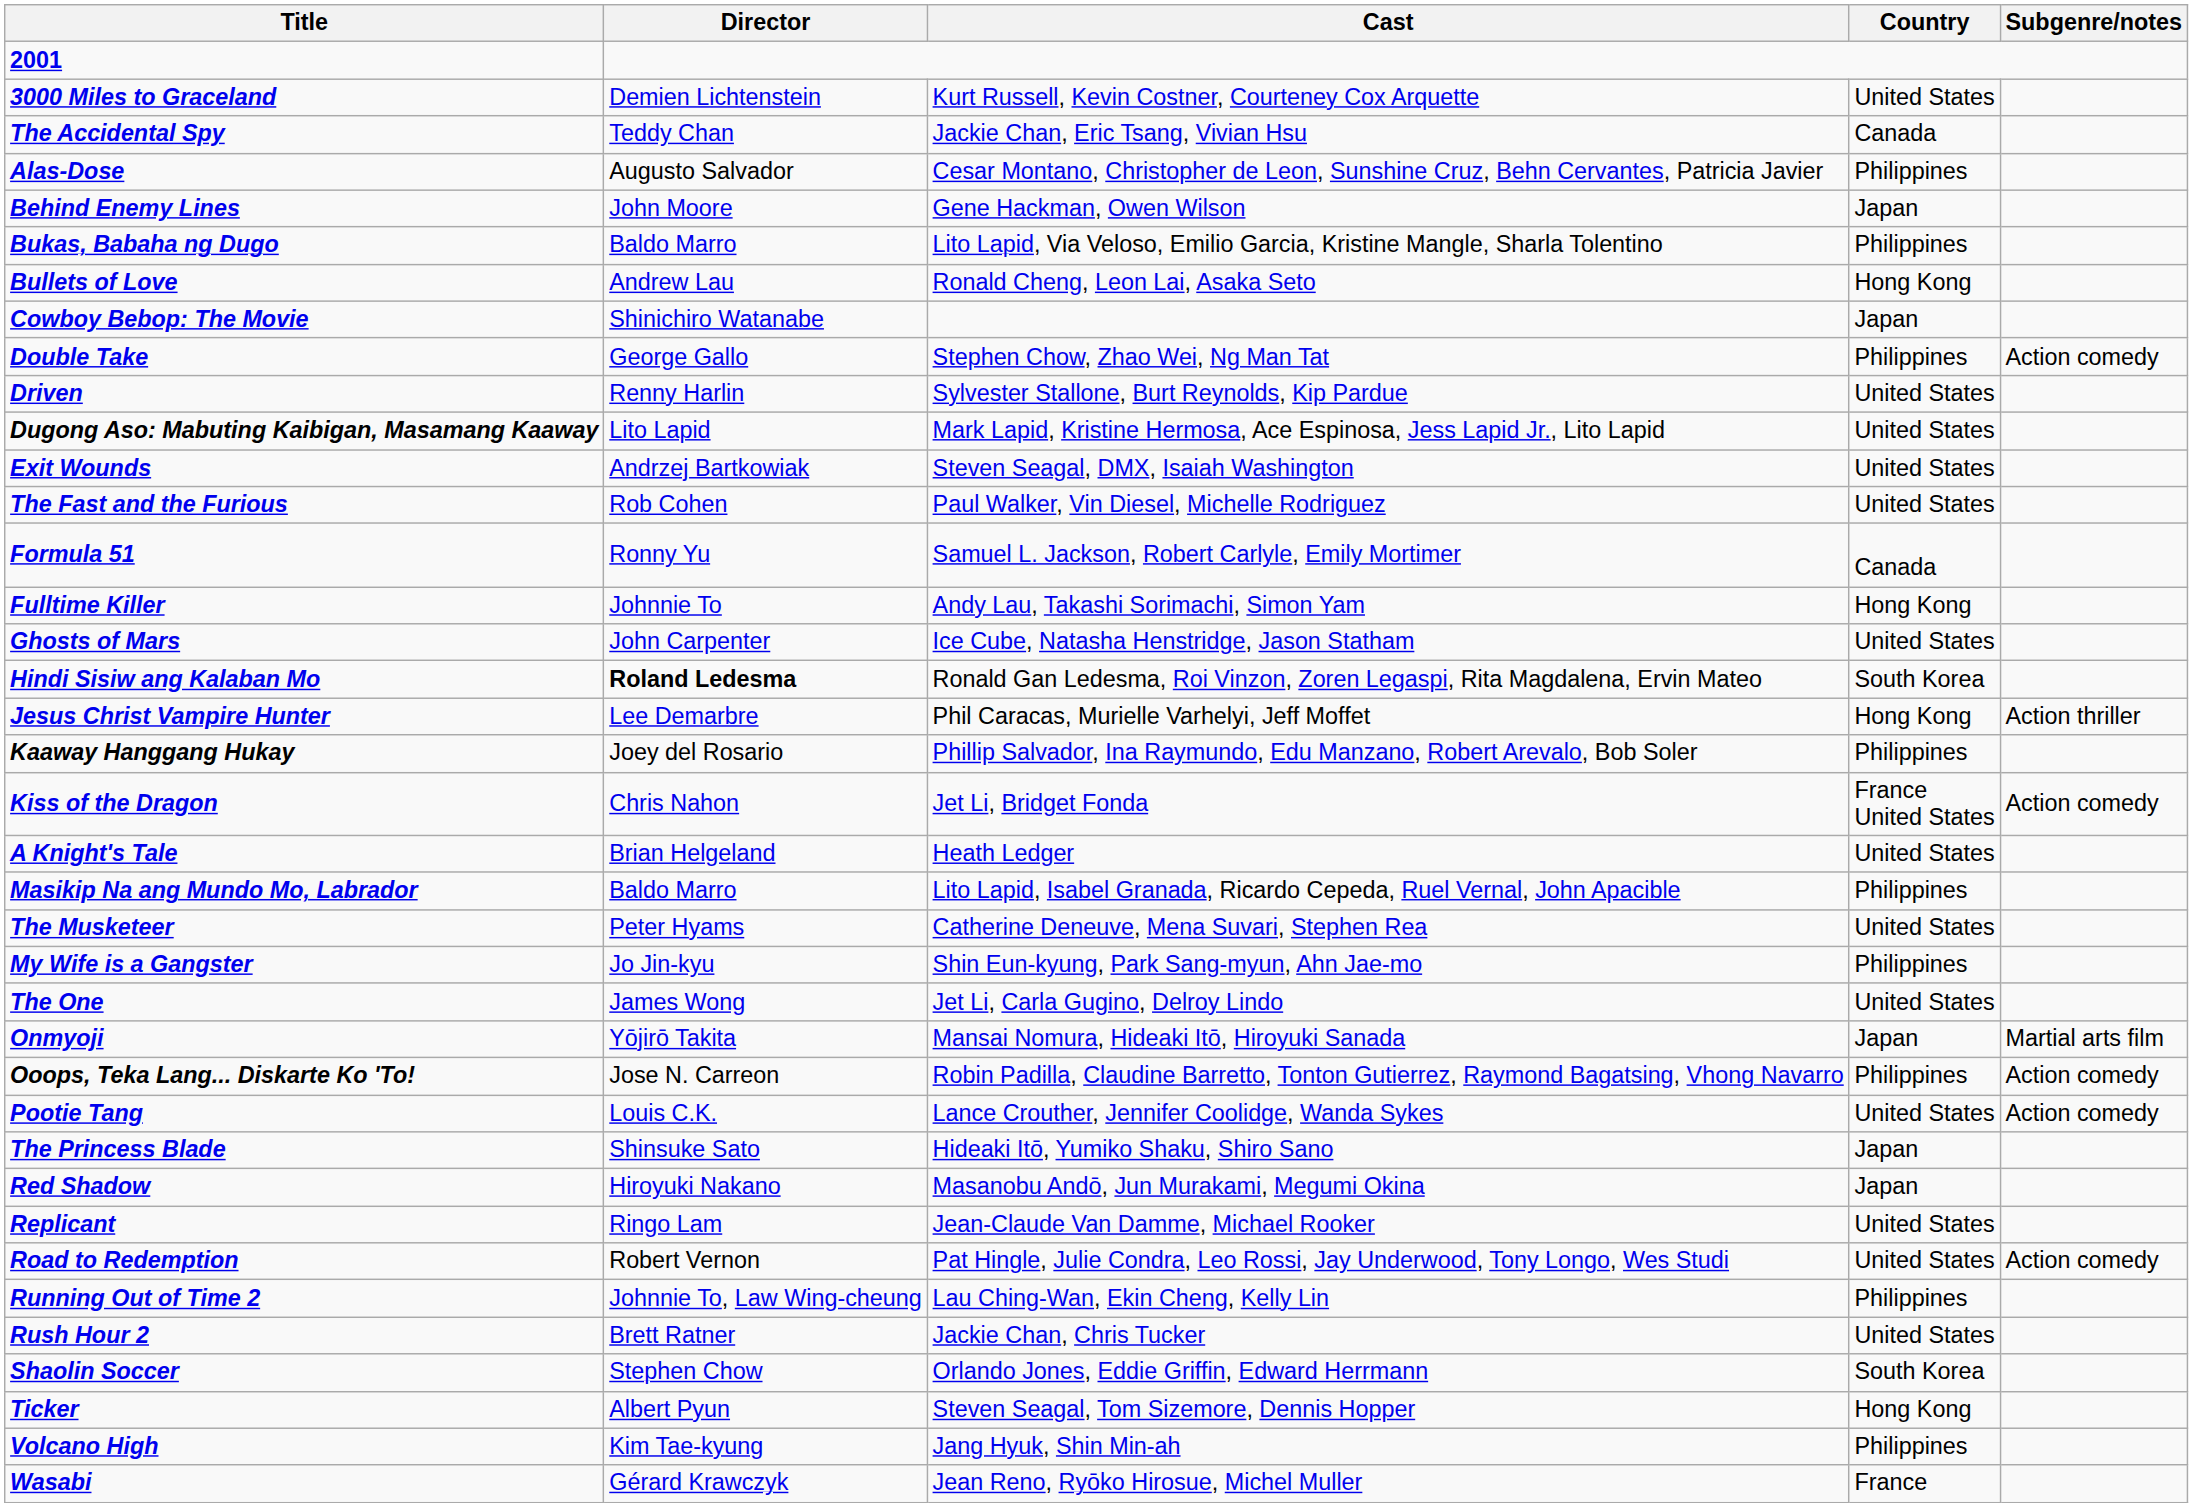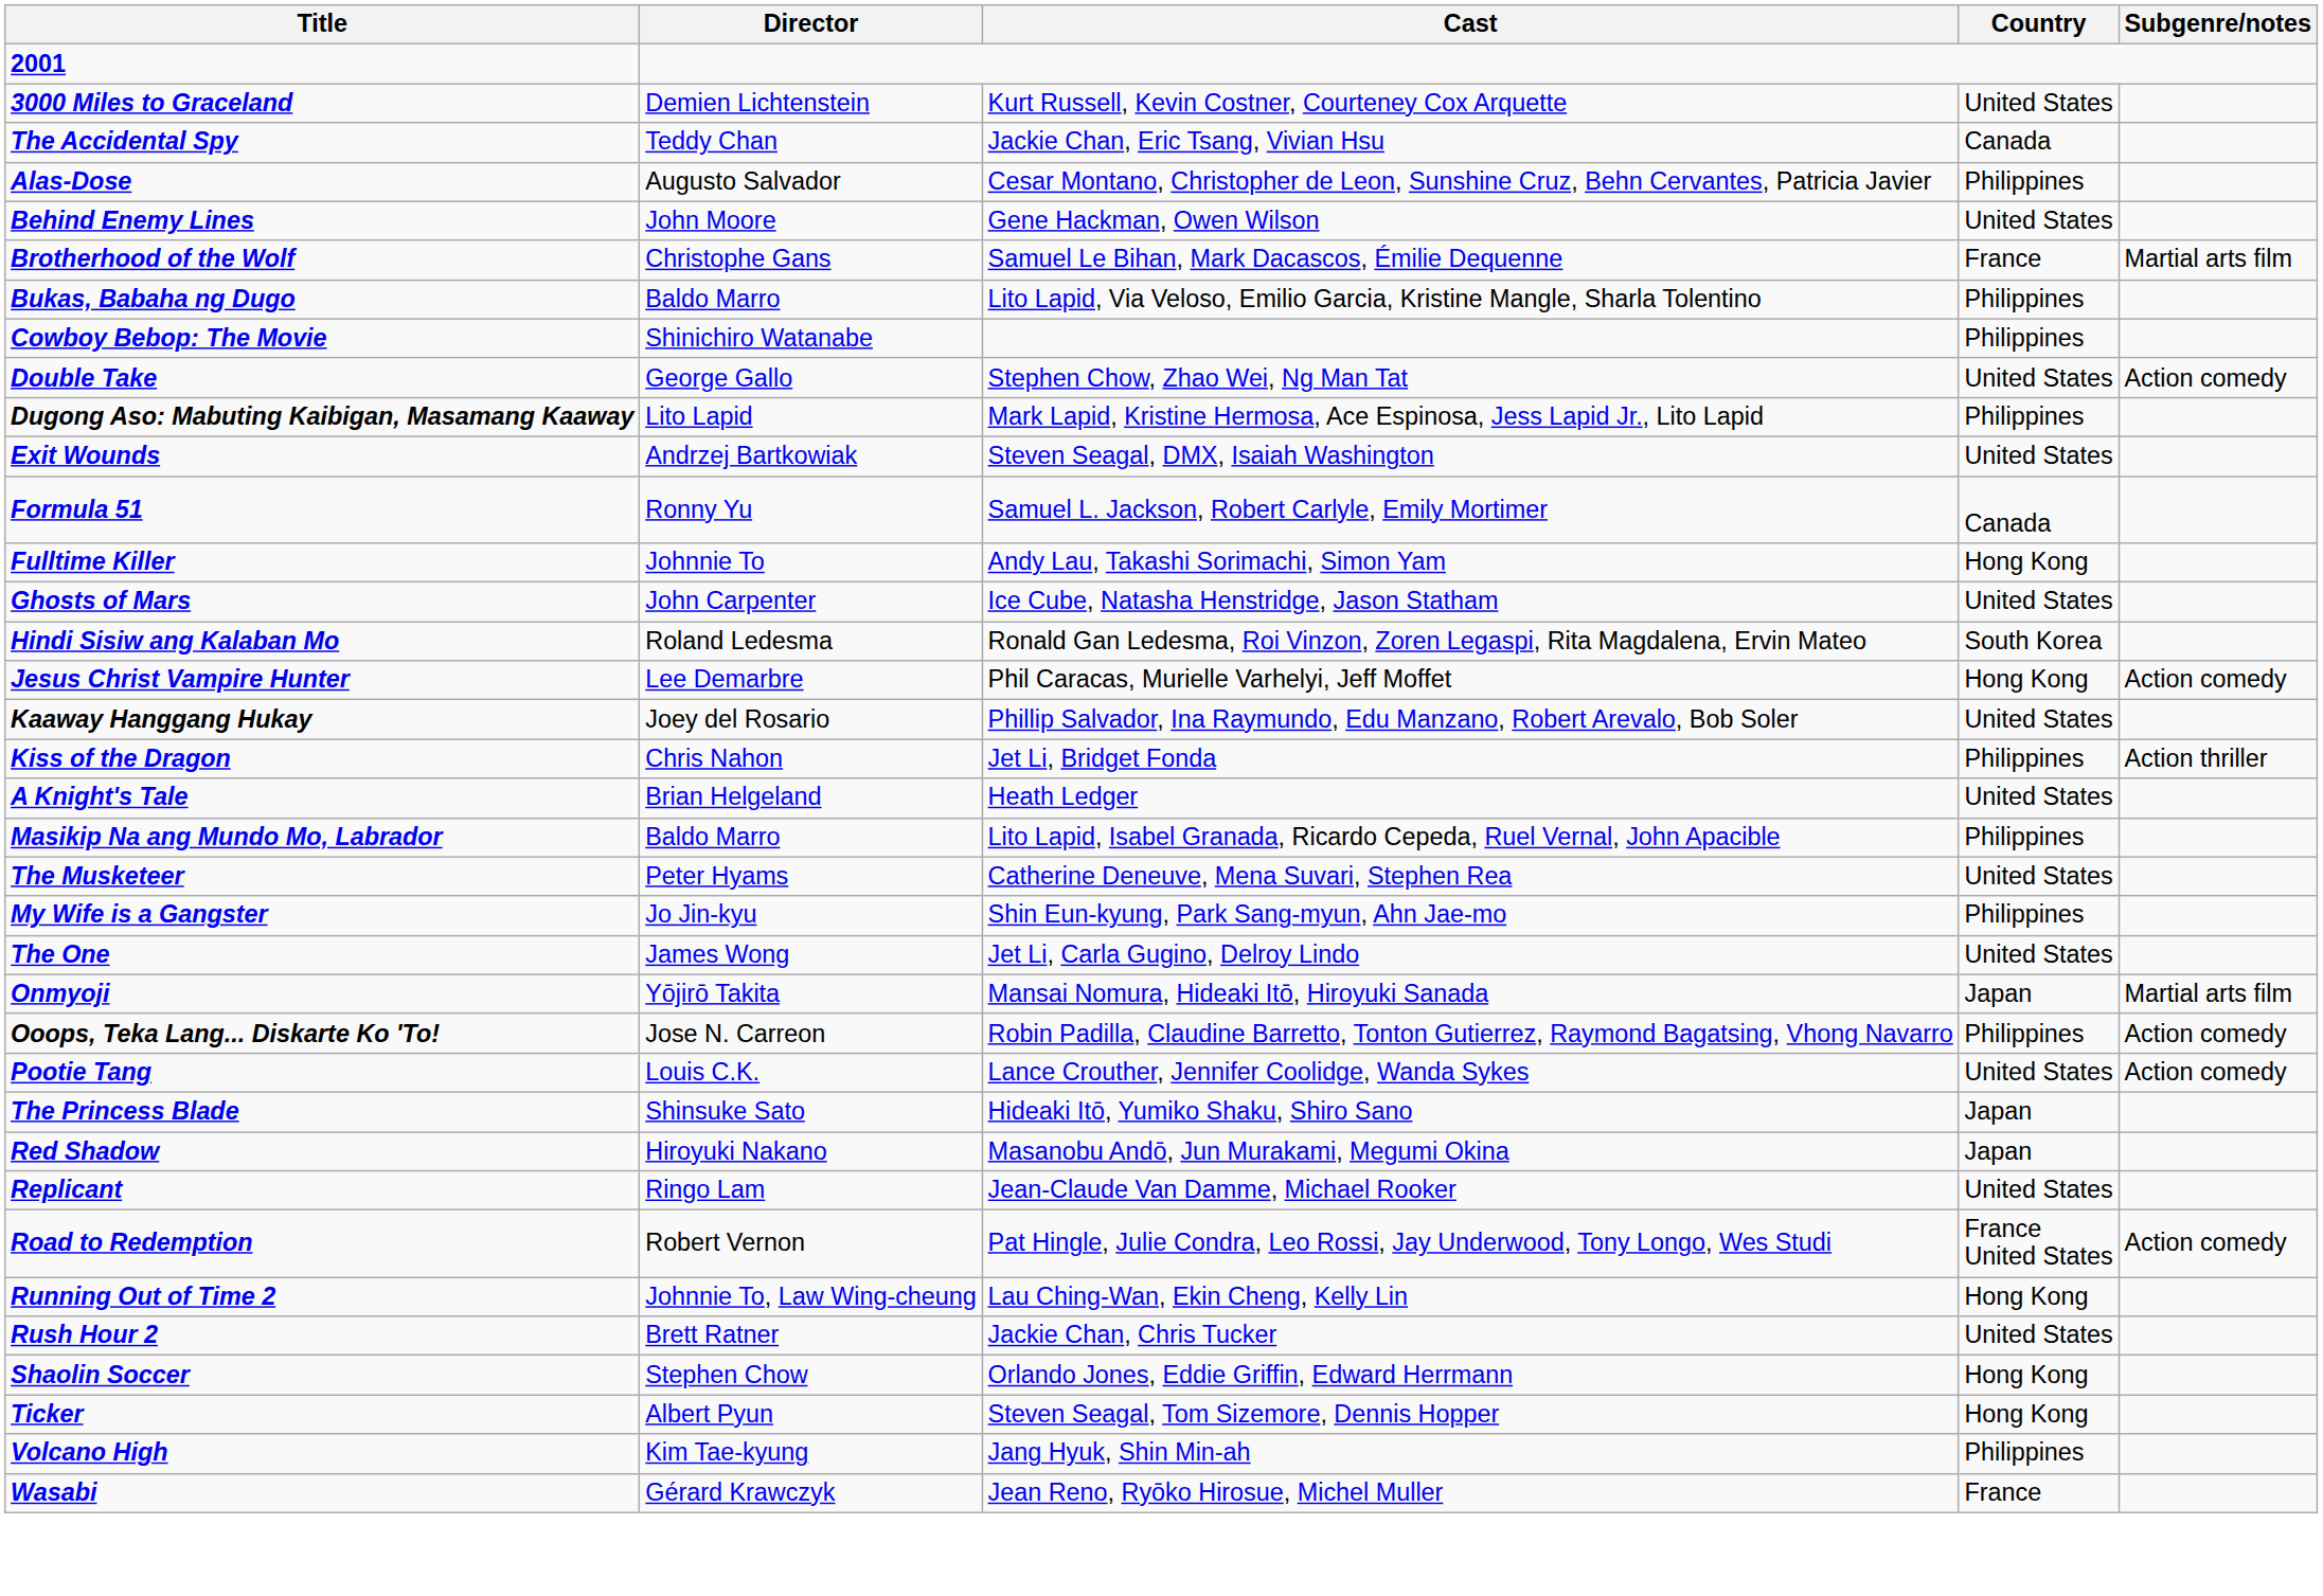Behind Enemy Lines | Country: Japan -> United States
+ row: Brotherhood of the Wolf | Christophe Gans | Samuel Le Bihan, Mark Dacascos, Émilie Dequenne | France | Martial arts film
- row: Bullets of Love | Andrew Lau | Ronald Cheng, Leon Lai, Asaka Seto | Hong Kong
Cowboy Bebop: The Movie | Country: Japan -> Philippines
Double Take | Country: Philippines -> United States
- row: Driven | Renny Harlin | Sylvester Stallone, Burt Reynolds, Kip Pardue | United States
Dugong Aso: Mabuting Kaibigan, Masamang Kaaway | Country: United States -> Philippines
- row: The Fast and the Furious | Rob Cohen | Paul Walker, Vin Diesel, Michelle Rodriguez | United States
Hindi Sisiw ang Kalaban Mo | Director: bold -> normal
Jesus Christ Vampire Hunter | Subgenre/notes: Action thriller -> Action comedy
Kaaway Hanggang Hukay | Country: Philippines -> United States
Kiss of the Dragon | Country: France United States -> Philippines
Kiss of the Dragon | Subgenre/notes: Action comedy -> Action thriller
Road to Redemption | Country: United States -> France United States
Running Out of Time 2 | Country: Philippines -> Hong Kong
Shaolin Soccer | Country: South Korea -> Hong Kong
